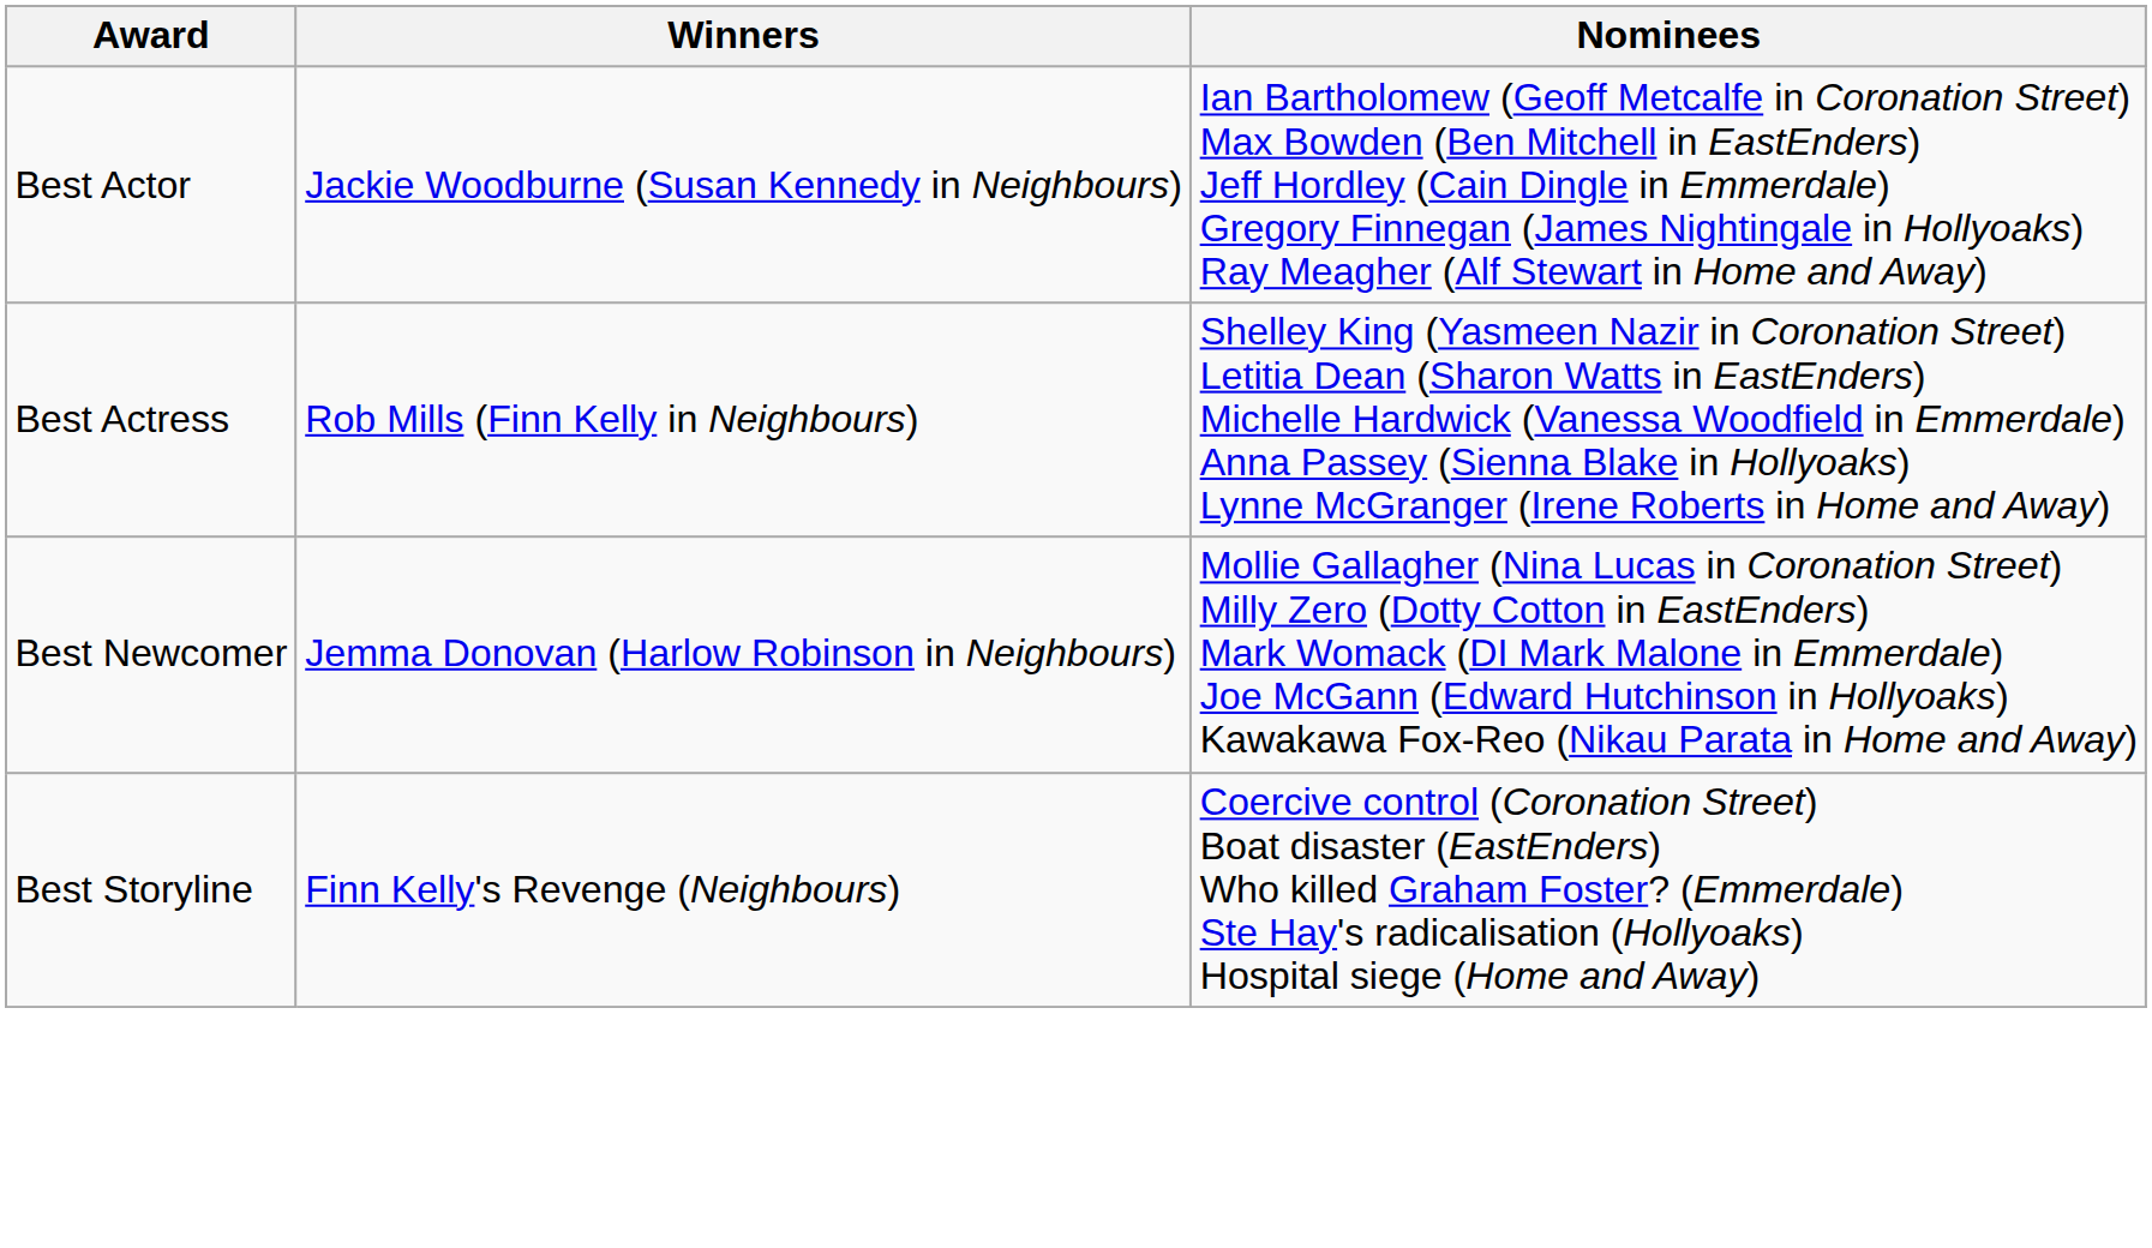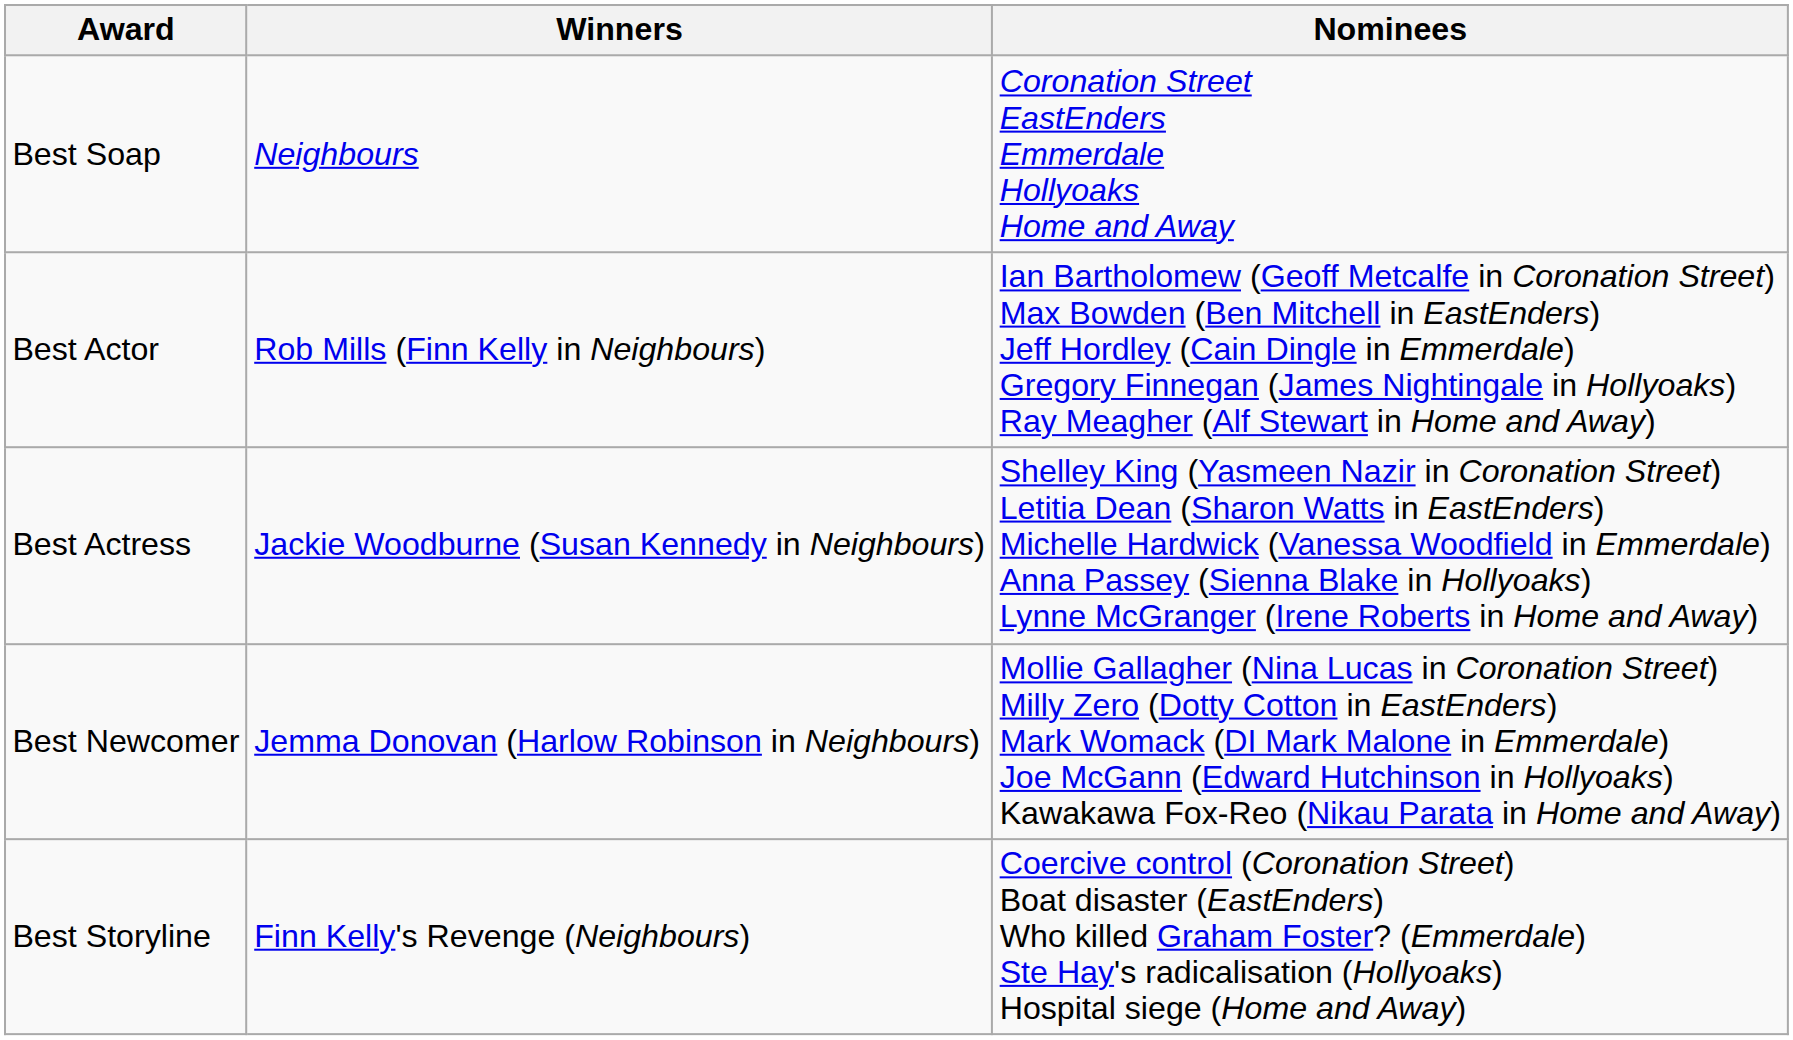+ row: Best Soap | Neighbours | Coronation Street EastEnders Emmerdale Hollyoaks Home and Away
Best Actor | Winners: Jackie Woodburne (Susan Kennedy in Neighbours) -> Rob Mills (Finn Kelly in Neighbours)
Best Actress | Winners: Rob Mills (Finn Kelly in Neighbours) -> Jackie Woodburne (Susan Kennedy in Neighbours)
